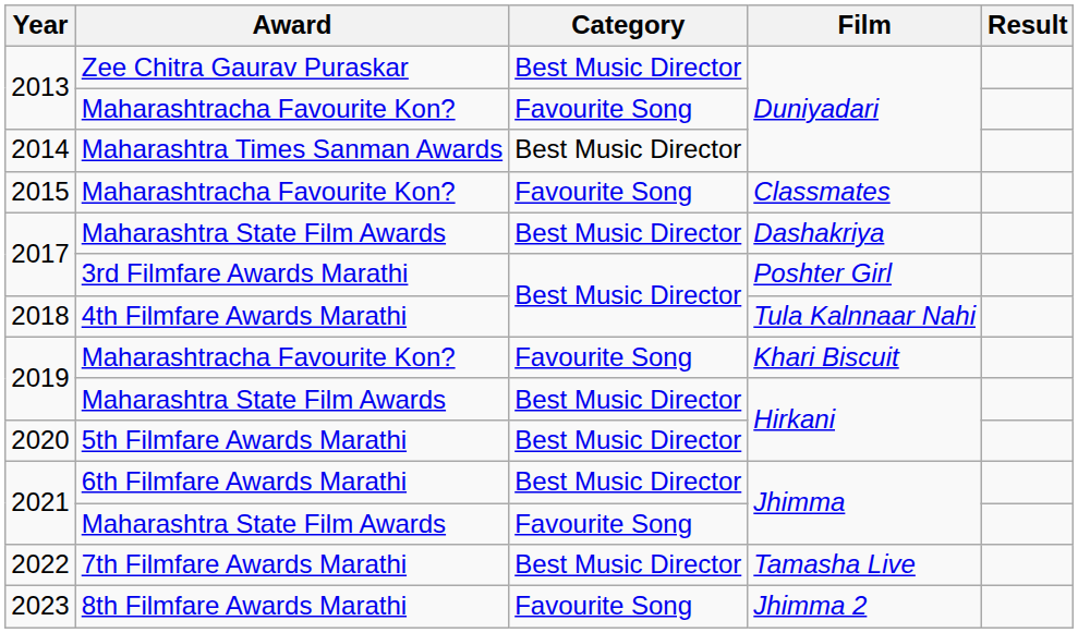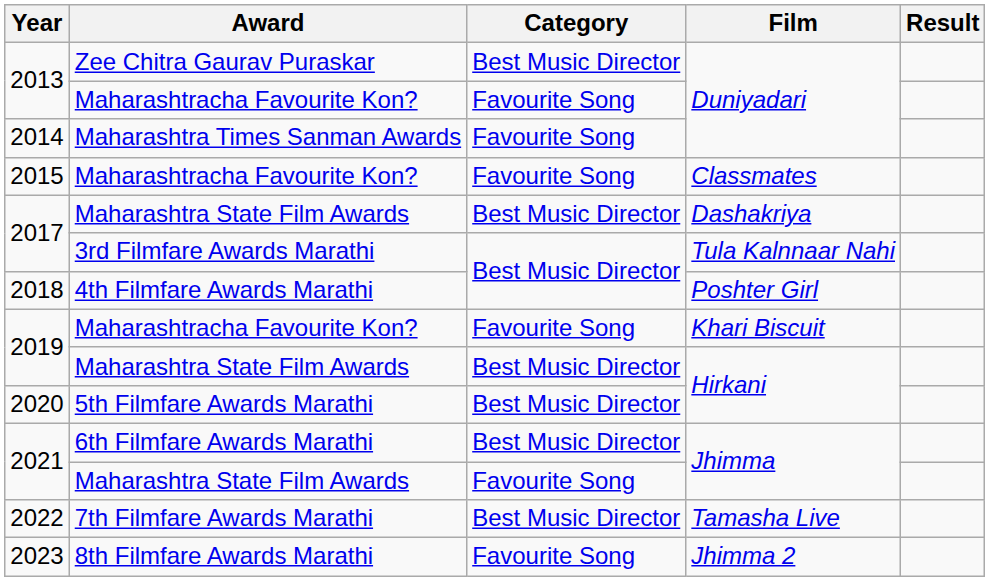2014 | Category: Best Music Director -> Favourite Song
2017 / 3rd Filmfare Awards Marathi | Film: Poshter Girl -> Tula Kalnnaar Nahi
2018 | Film: Tula Kalnnaar Nahi -> Poshter Girl
